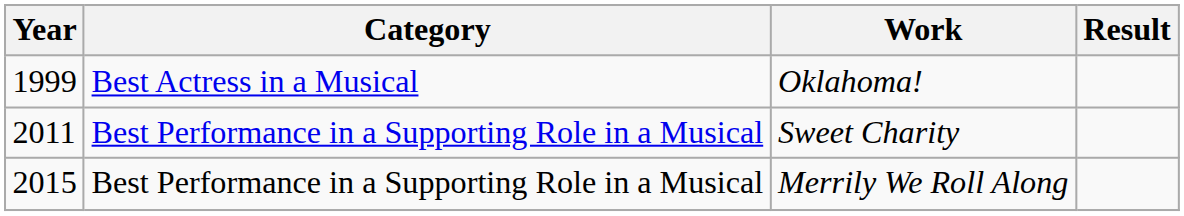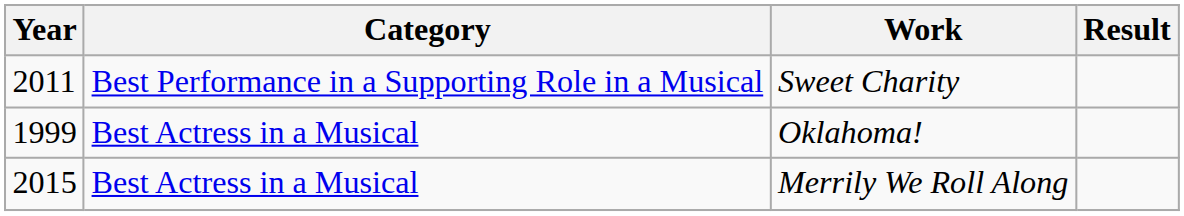rows swapped: Oklahoma! <-> Sweet Charity
Merrily We Roll Along | Category: Best Performance in a Supporting Role in a Musical -> Best Actress in a Musical
